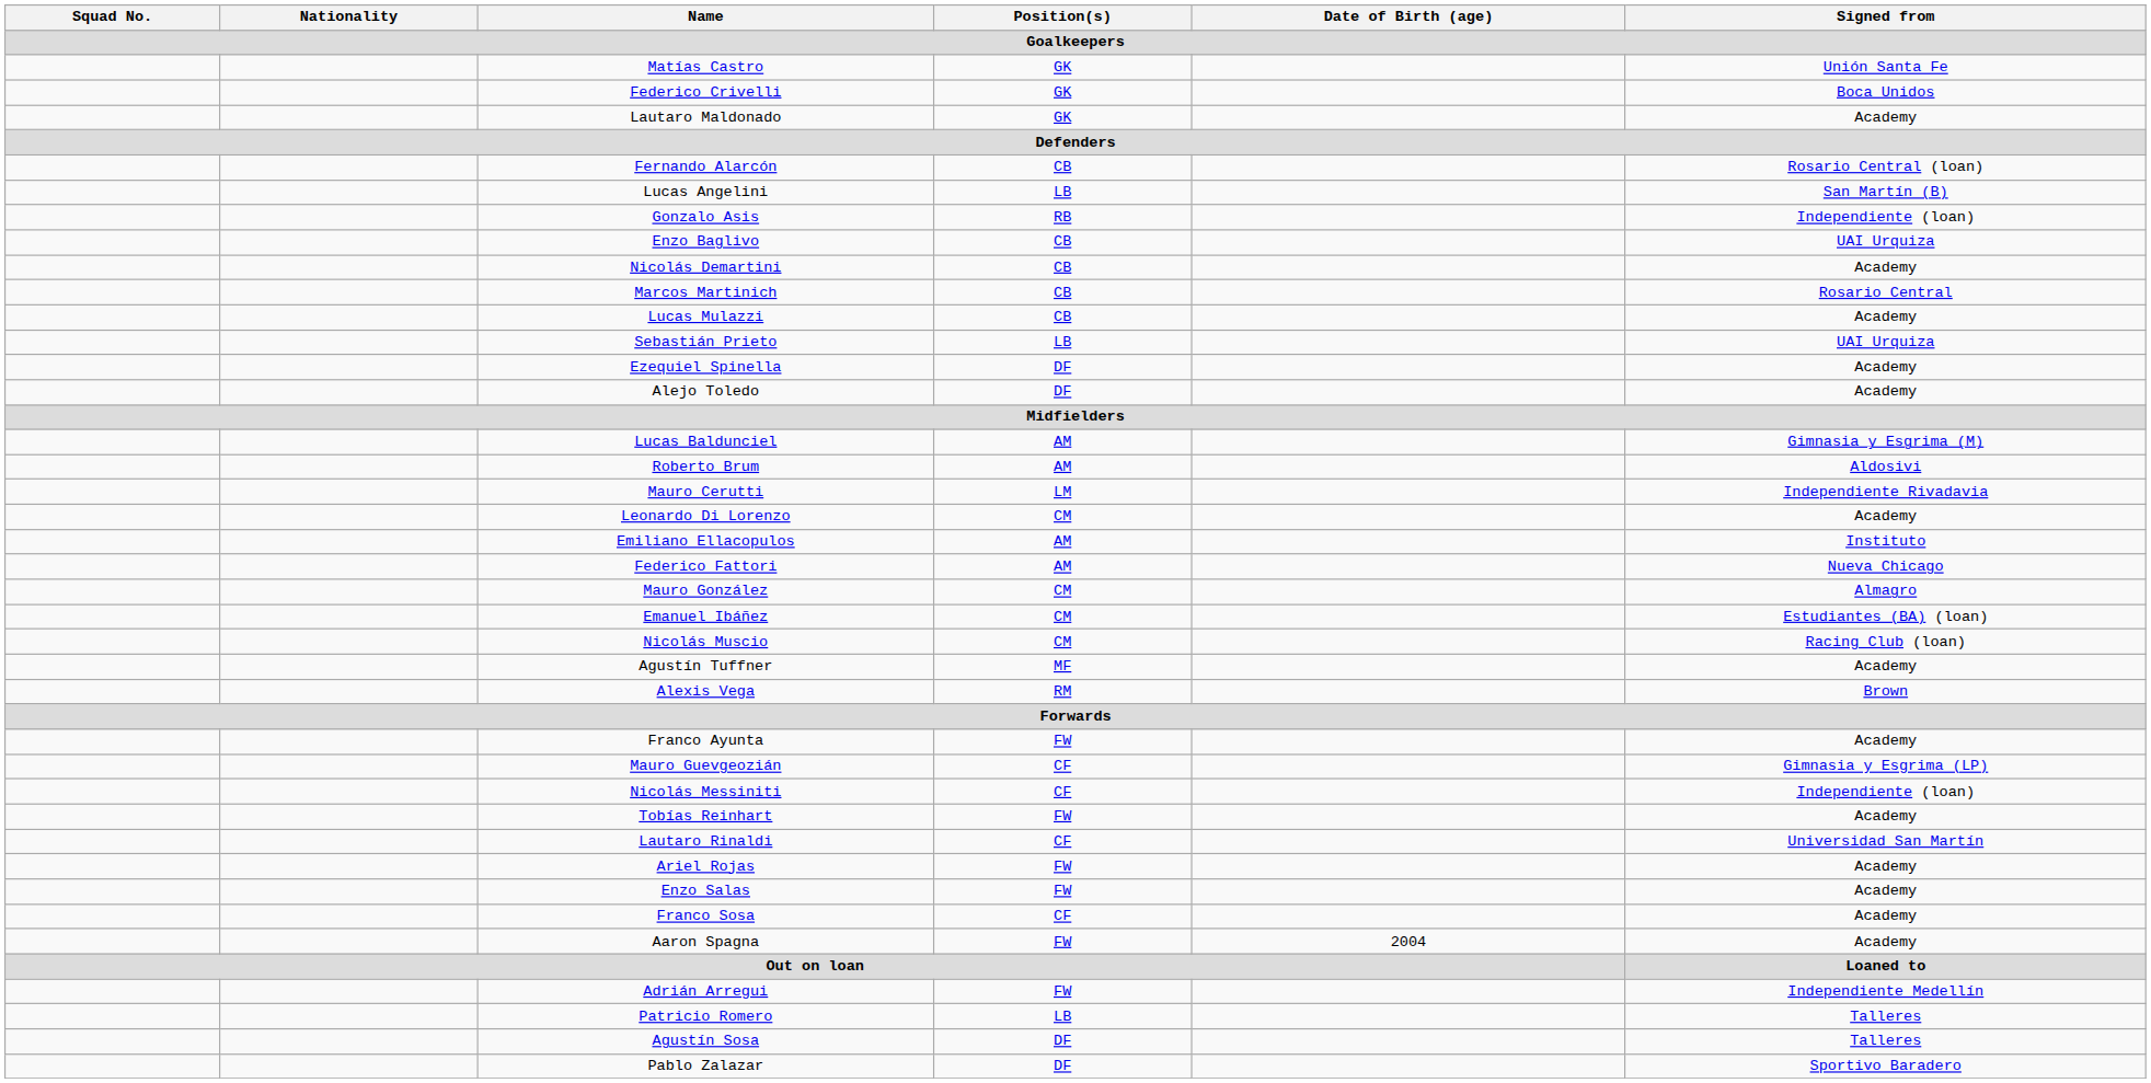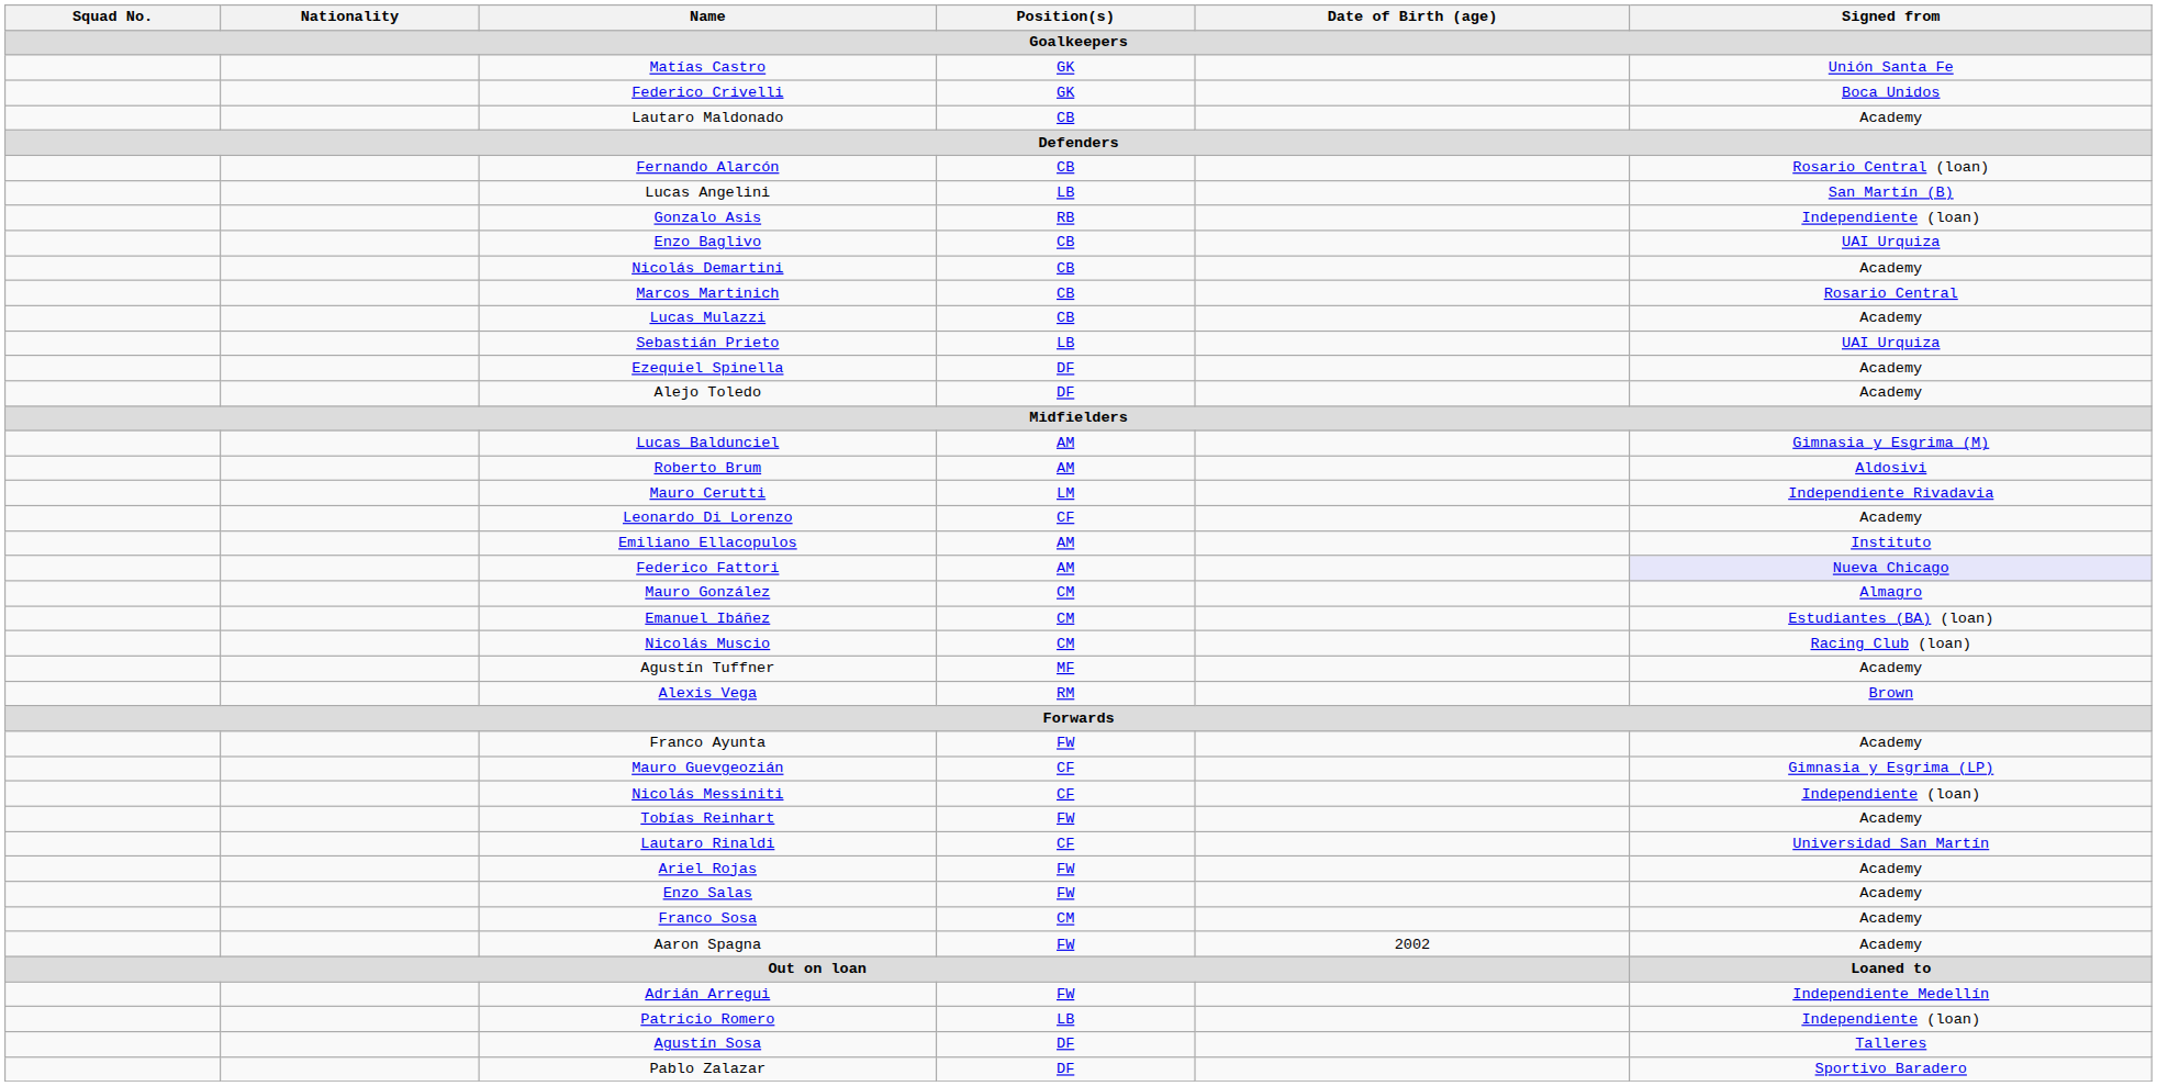Lautaro Maldonado | Position(s) / Goalkeepers: GK -> CB
Leonardo Di Lorenzo | Position(s) / Goalkeepers: CM -> CF
Federico Fattori | Signed from / Goalkeepers: no background -> lavender background
Franco Sosa | Position(s) / Goalkeepers: CF -> CM
Aaron Spagna | Date of Birth (age) / Goalkeepers: 2004 -> 2002
Patricio Romero | Signed from / Goalkeepers: Talleres -> Independiente (loan)
